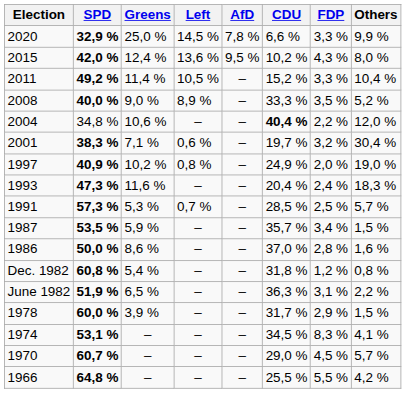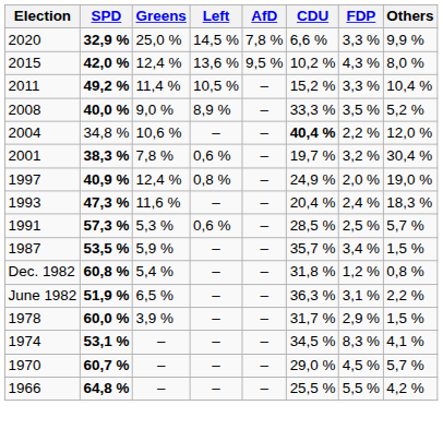2001 | Greens: 7,1 % -> 7,8 %
1997 | Greens: 10,2 % -> 12,4 %
1991 | Left: 0,7 % -> 0,6 %
- row: 1986 | 50,0 % | 8,6 % | – | – | 37,0 % | 2,8 % | 1,6 %
